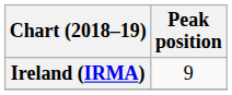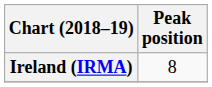Ireland (IRMA) | Peak position: 9 -> 8
